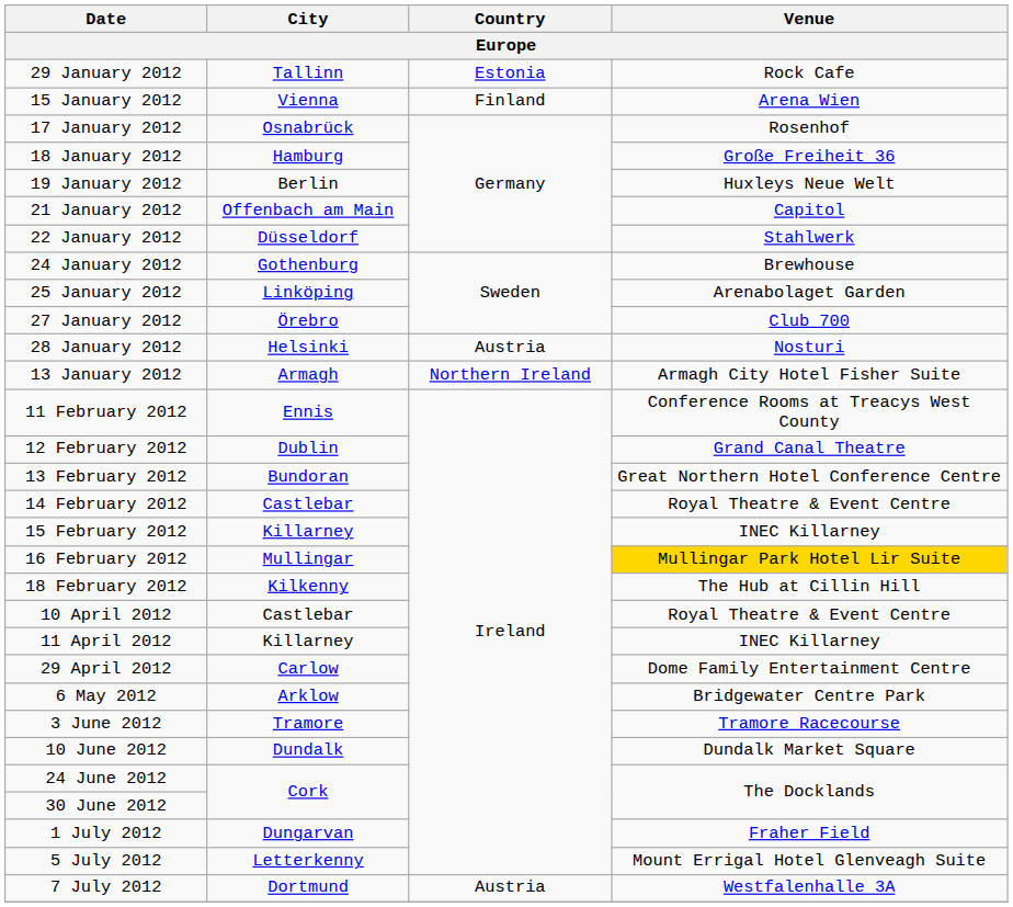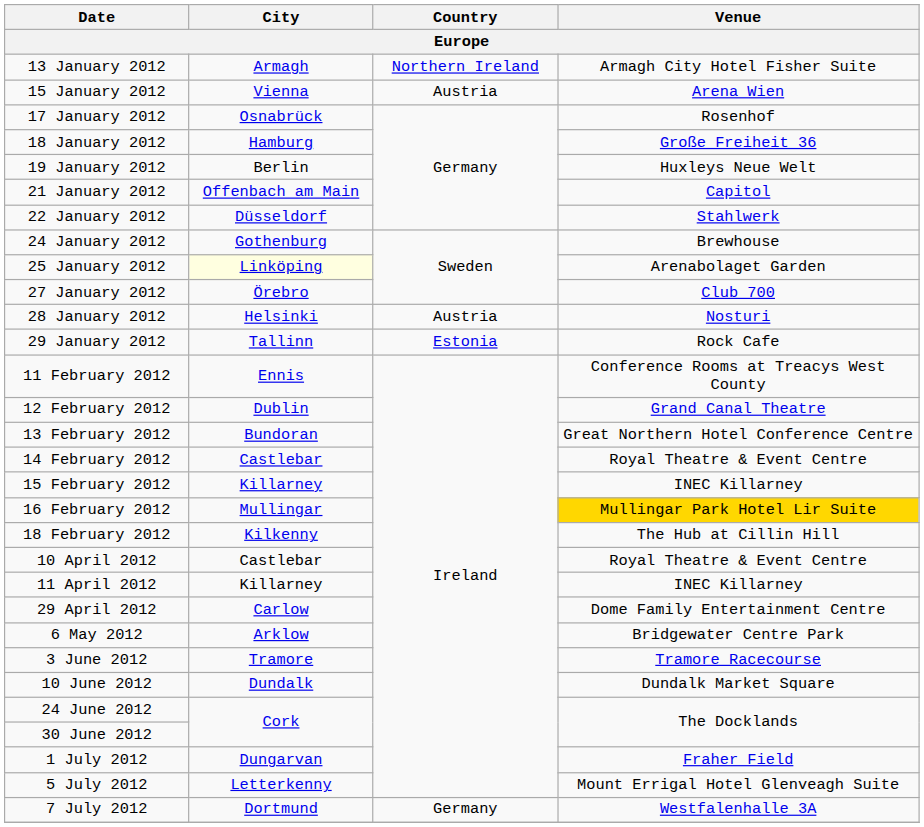rows swapped: 13 January 2012 <-> 29 January 2012
15 January 2012 | Country: Finland -> Austria
25 January 2012 | City: no background -> lightyellow background
7 July 2012 | Country: Austria -> Germany
